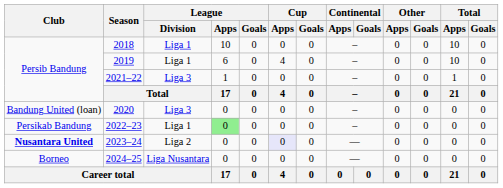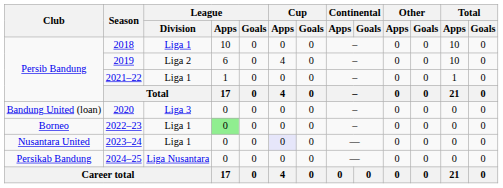2019 | League / Division: Liga 1 -> Liga 2
2021–22 | League / Division: Liga 3 -> Liga 1
2022–23 | Club: Persikab Bandung -> Borneo
2023–24 | Club: bold -> normal
2023–24 | League / Division: Liga 2 -> Liga 1
2024–25 | Club: Borneo -> Persikab Bandung
